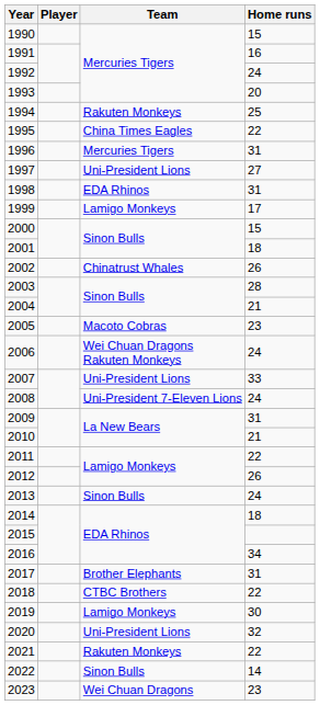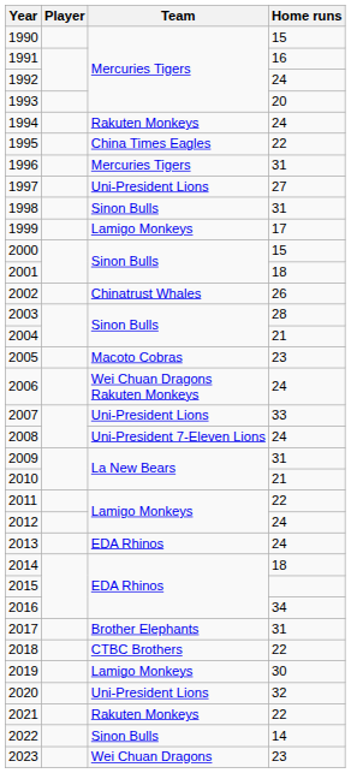1994 | Home runs: 25 -> 24
1998 | Team: EDA Rhinos -> Sinon Bulls
2012 | Home runs: 26 -> 24
2013 | Team: Sinon Bulls -> EDA Rhinos
